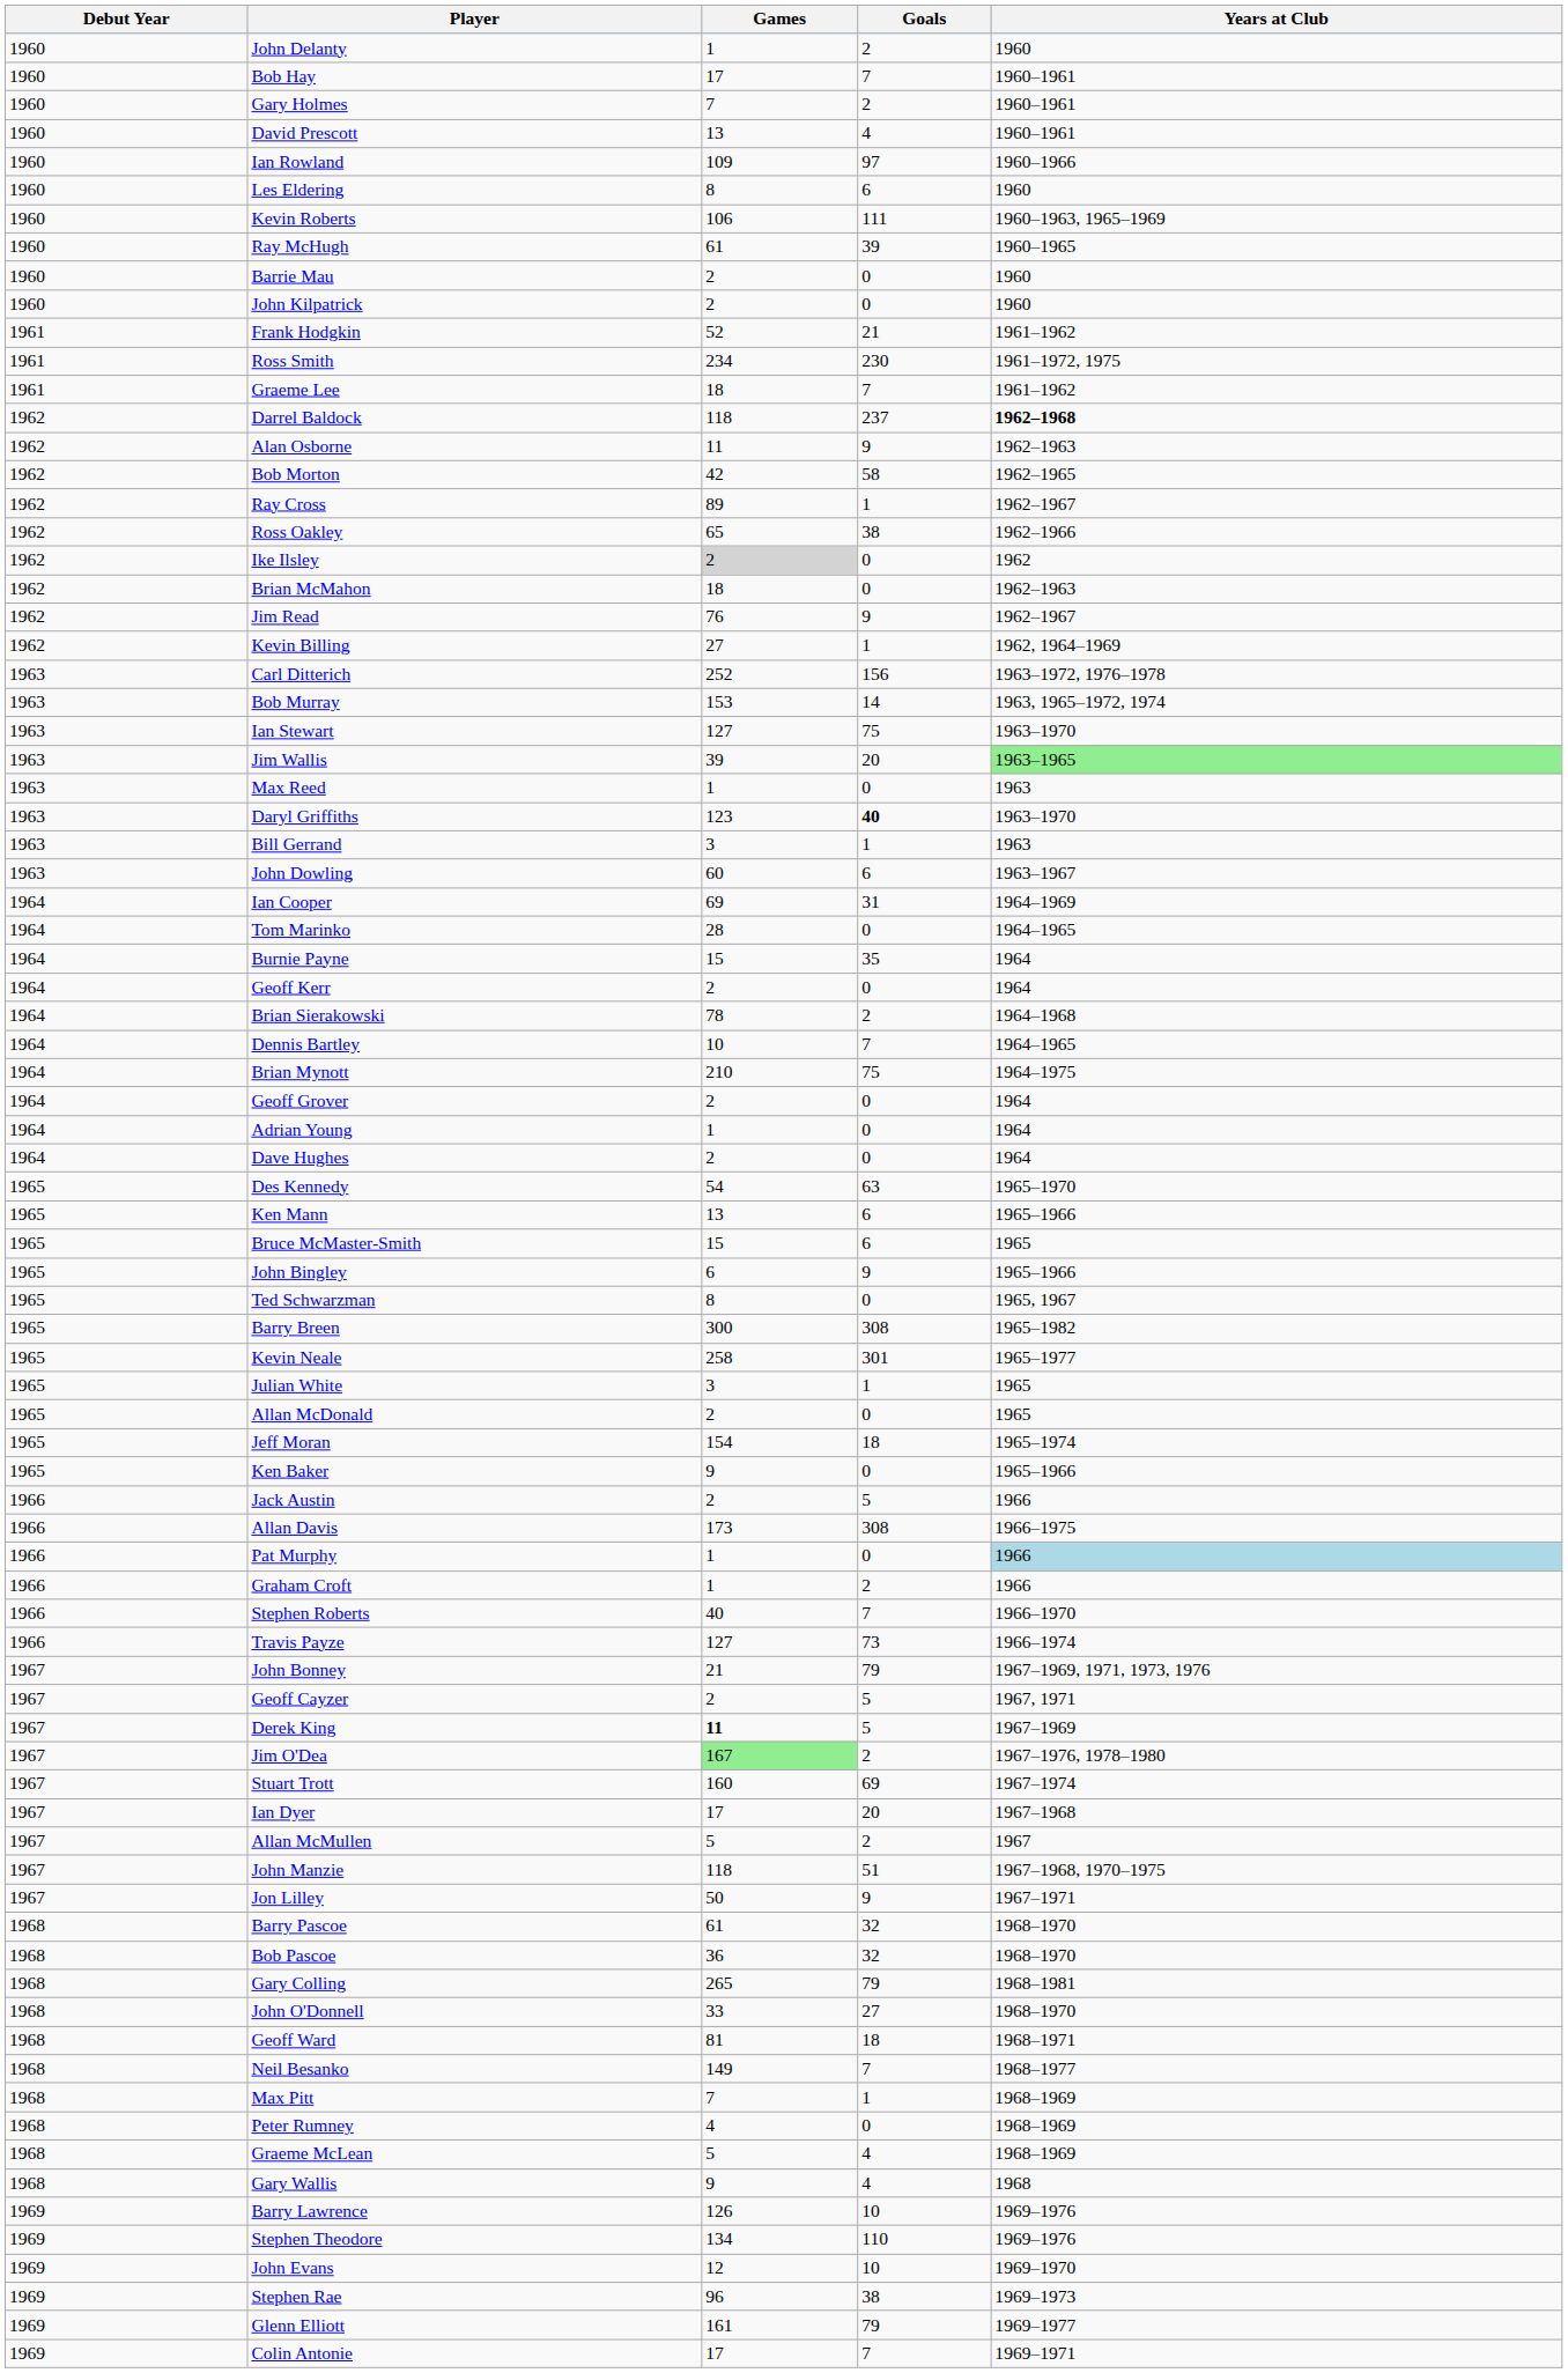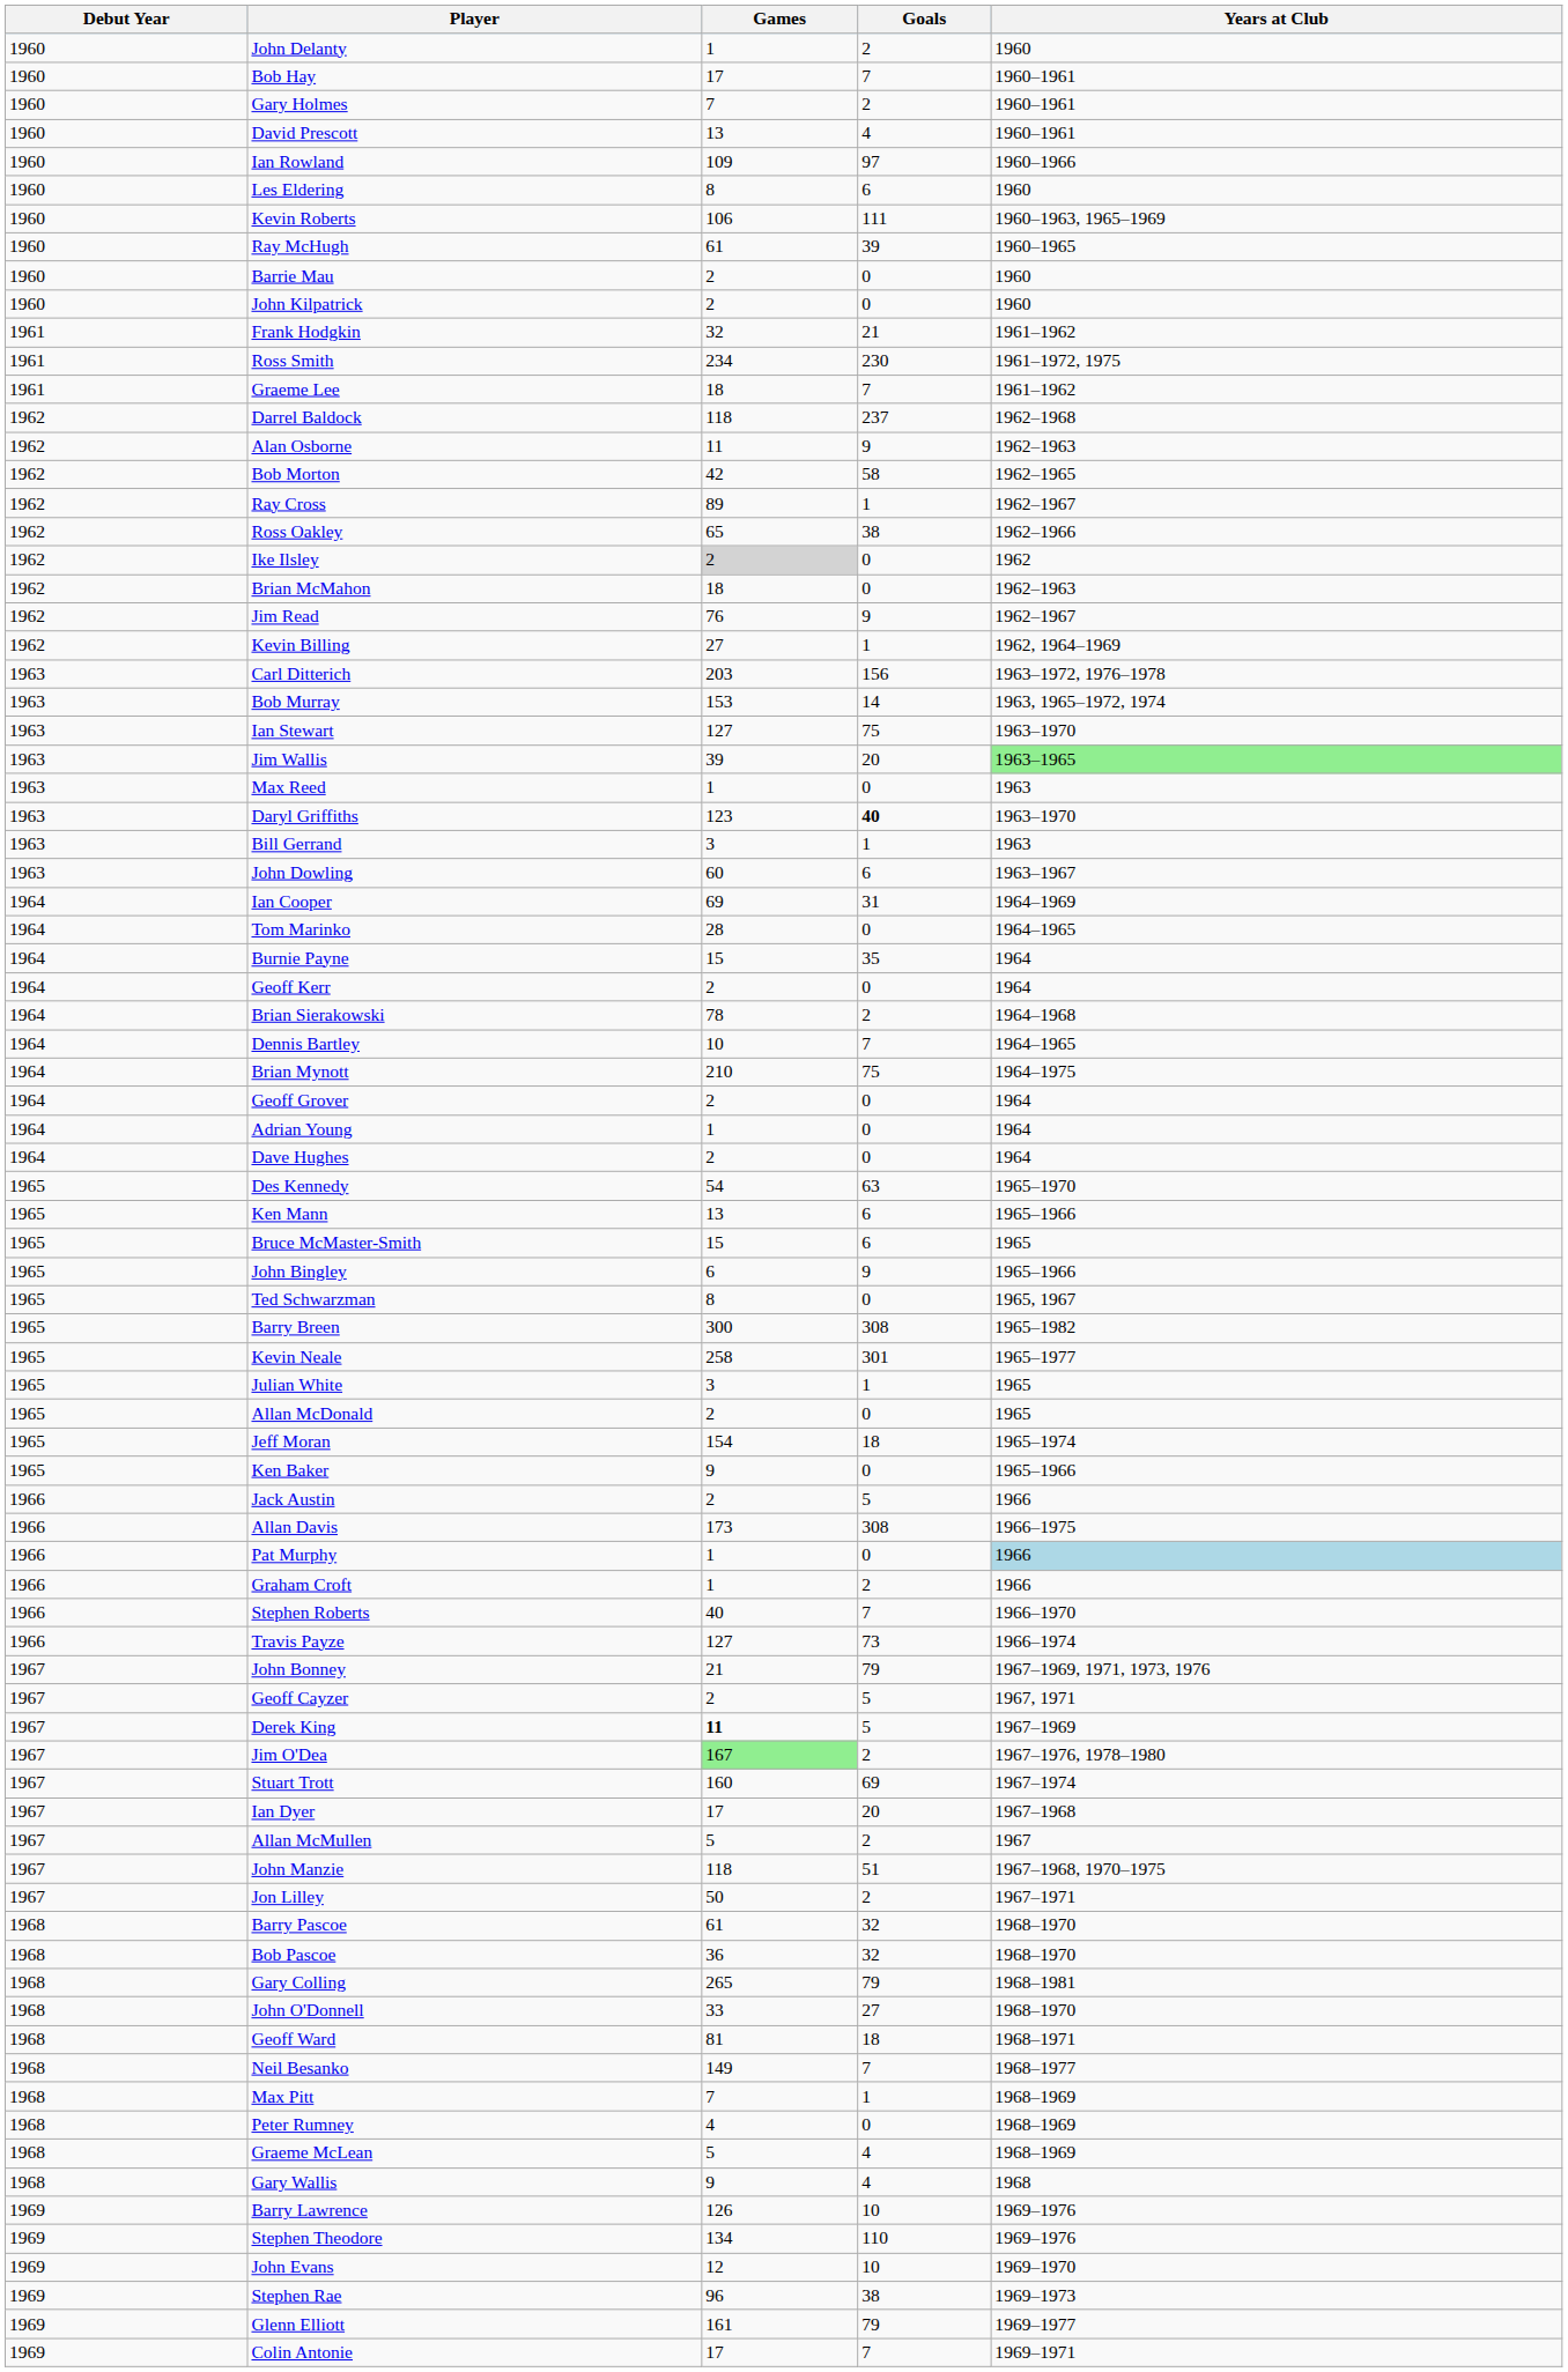Frank Hodgkin | Games: 52 -> 32
Darrel Baldock | Years at Club: bold -> normal
Carl Ditterich | Games: 252 -> 203
Jon Lilley | Goals: 9 -> 2
